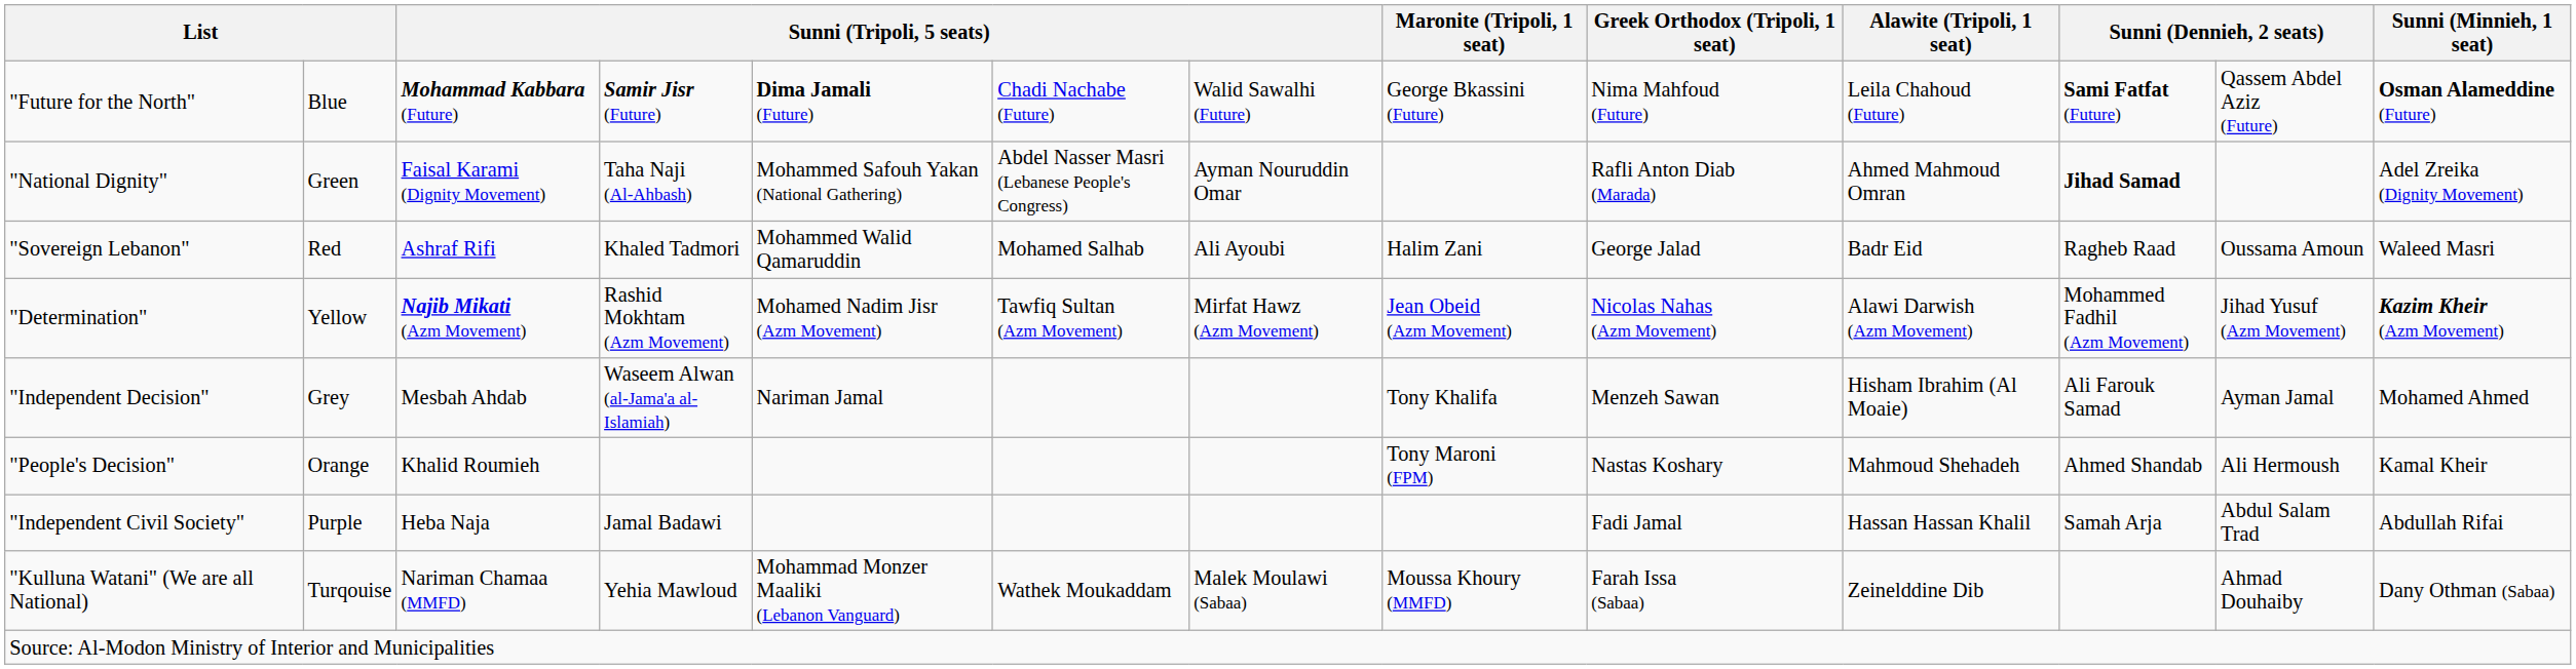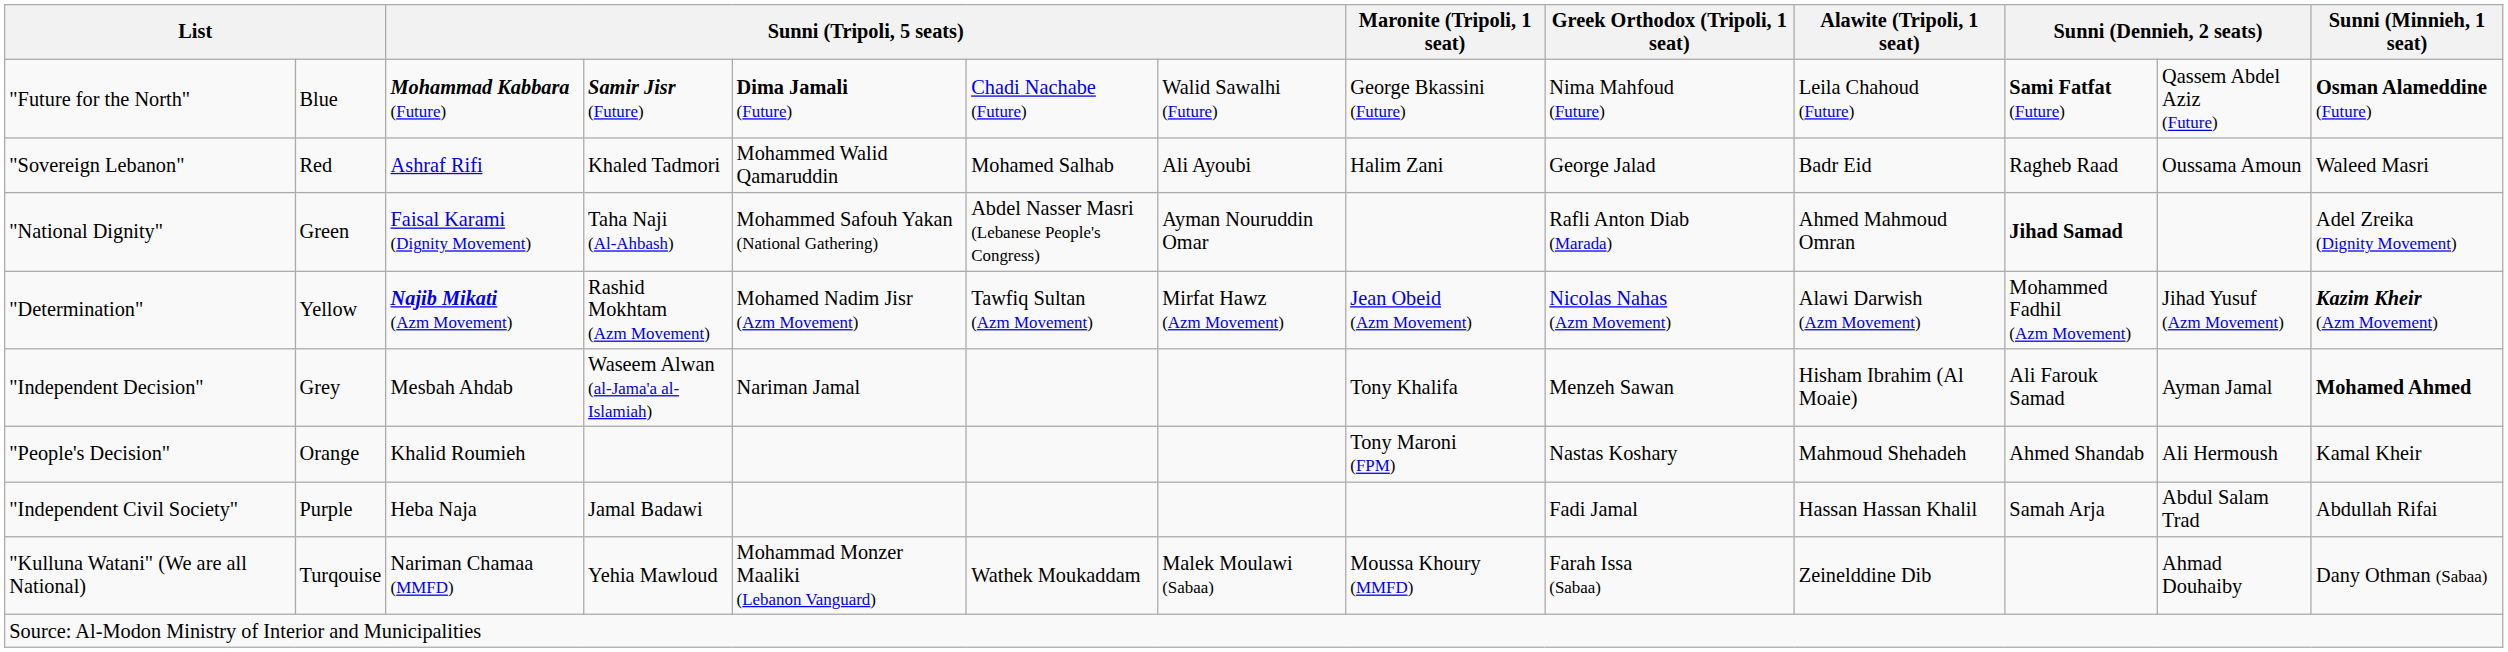rows swapped: "National Dignity" <-> "Sovereign Lebanon"
"Independent Decision" | Sunni (Minnieh, 1 seat): normal -> bold
